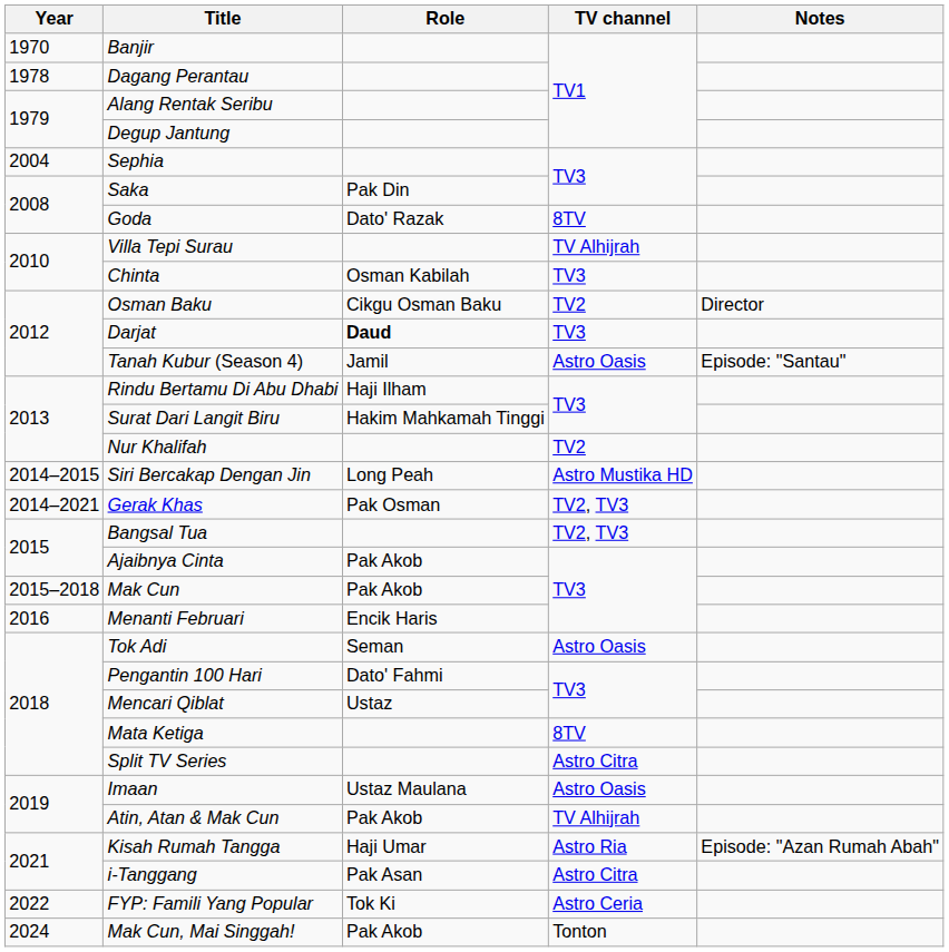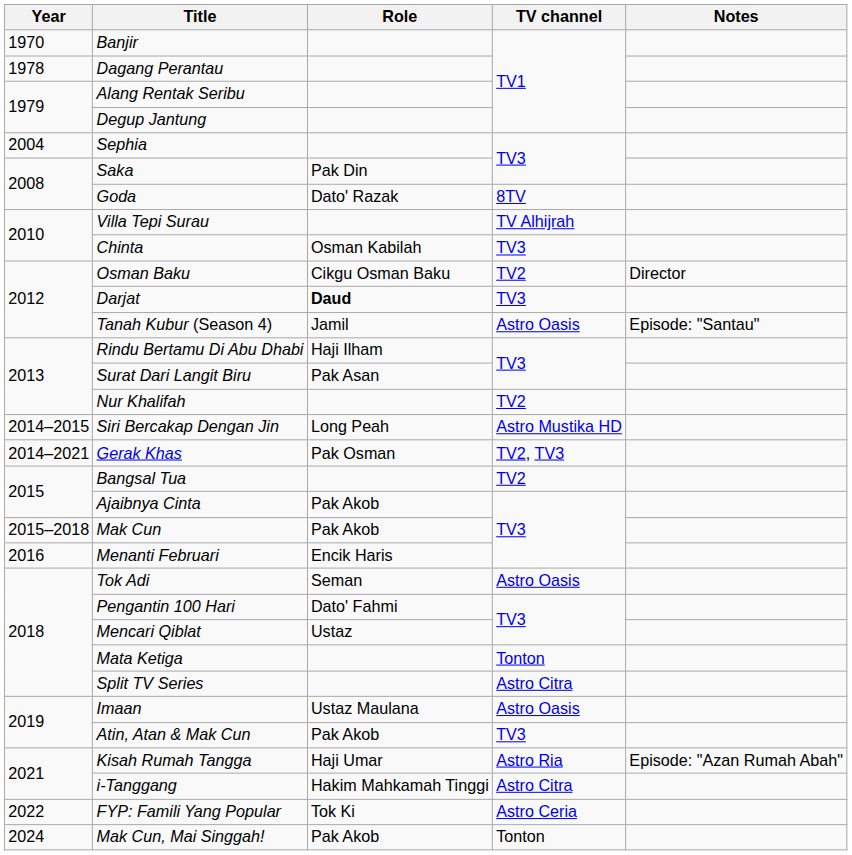Surat Dari Langit Biru | Role: Hakim Mahkamah Tinggi -> Pak Asan
Bangsal Tua | TV channel: TV2, TV3 -> TV2
Mata Ketiga | TV channel: 8TV -> Tonton
Atin, Atan & Mak Cun | TV channel: TV Alhijrah -> TV3
i-Tanggang | Role: Pak Asan -> Hakim Mahkamah Tinggi
